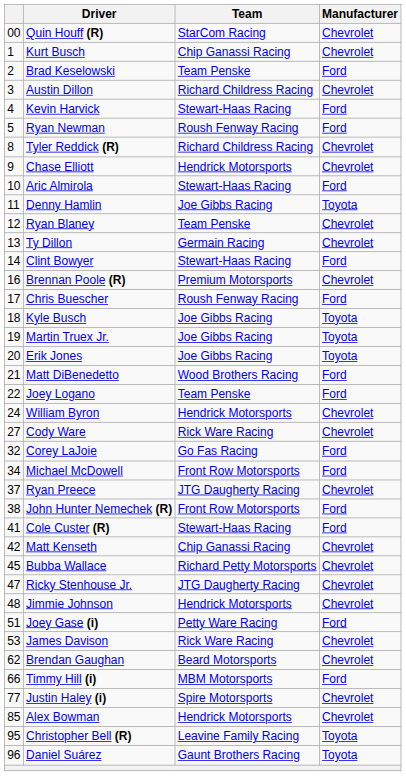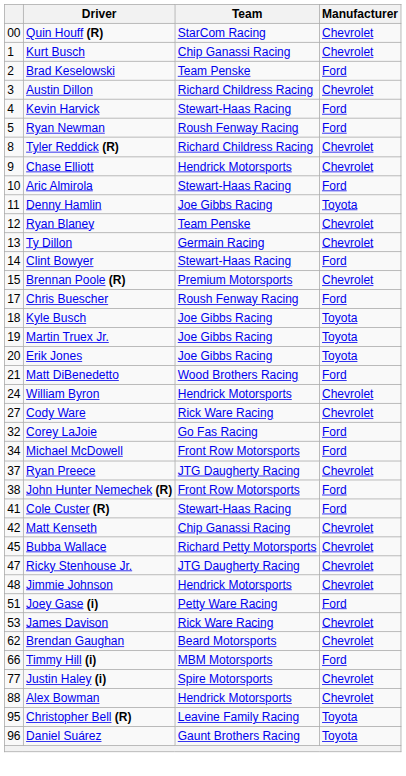Brennan Poole (R) | column 1: 16 -> 15
- row: 22 | Joey Logano | Team Penske | Ford
Alex Bowman | column 1: 85 -> 88
